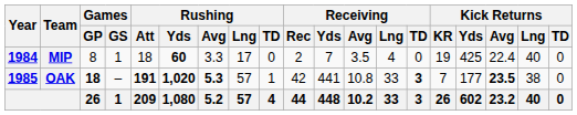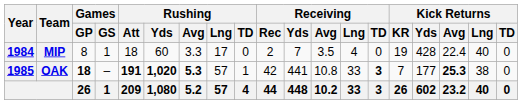MIP | Rushing / Yds: bold -> normal
MIP | Kick Returns / Yds: 425 -> 428
OAK | Kick Returns / Avg: 23.5 -> 25.3
